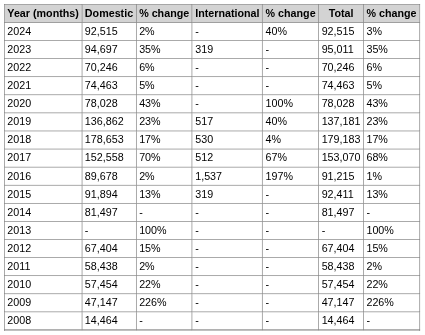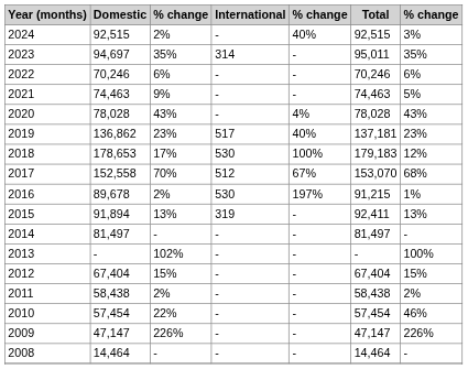2023 | International: 319 -> 314
2021 | column 3: 5% -> 9%
2020 | column 5: 100% -> 4%
2018 | column 5: 4% -> 100%
2018 | column 7: 17% -> 12%
2016 | International: 1,537 -> 530
2013 | column 3: 100% -> 102%
2010 | column 7: 22% -> 46%
